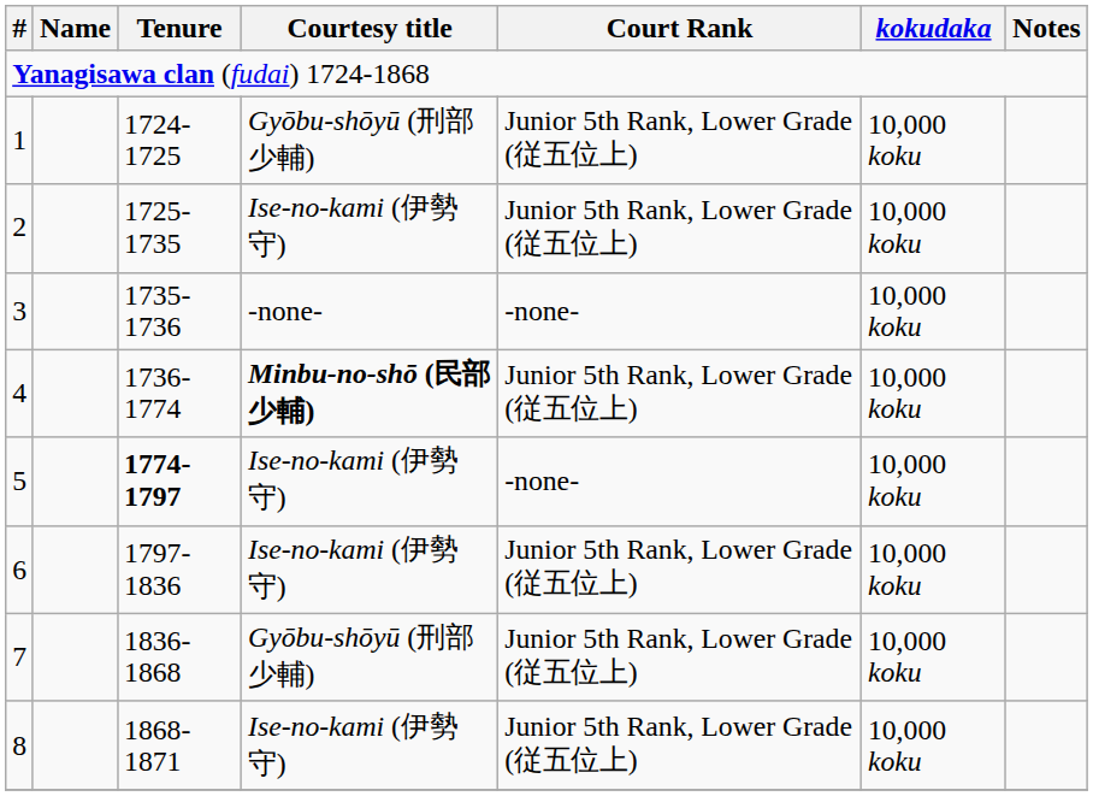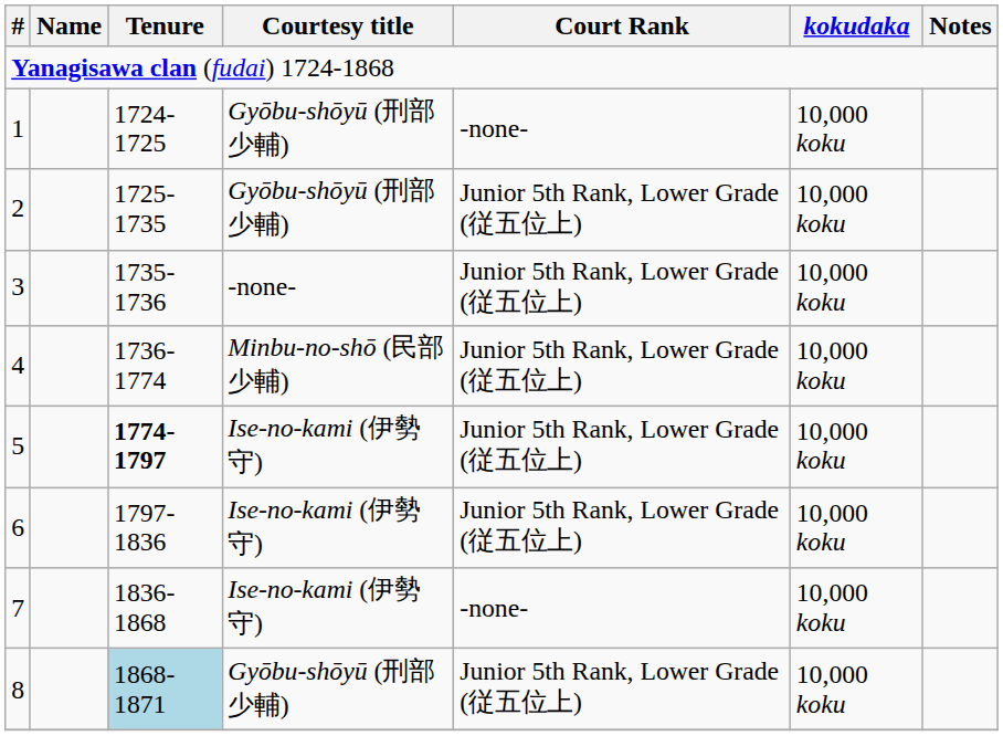1 | Court Rank: Junior 5th Rank, Lower Grade (従五位上) -> -none-
2 | Courtesy title: Ise-no-kami (伊勢守) -> Gyōbu-shōyū (刑部少輔)
3 | Court Rank: -none- -> Junior 5th Rank, Lower Grade (従五位上)
4 | Courtesy title: bold -> normal
5 | Court Rank: -none- -> Junior 5th Rank, Lower Grade (従五位上)
7 | Courtesy title: Gyōbu-shōyū (刑部少輔) -> Ise-no-kami (伊勢守)
7 | Court Rank: Junior 5th Rank, Lower Grade (従五位上) -> -none-
8 | Tenure: no background -> lightblue background
8 | Courtesy title: Ise-no-kami (伊勢守) -> Gyōbu-shōyū (刑部少輔)
